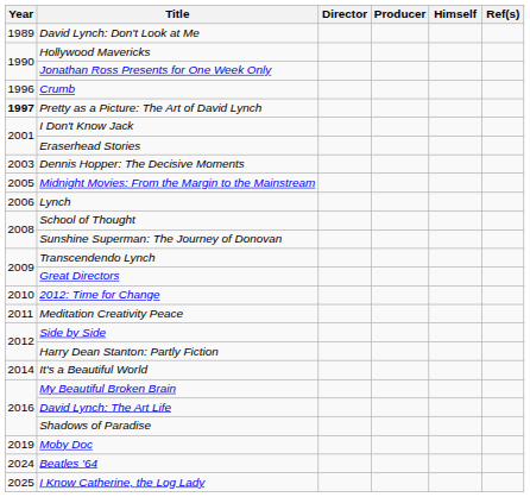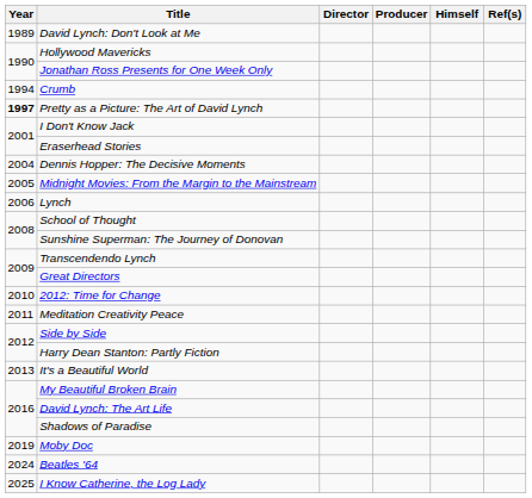Crumb | Year: 1996 -> 1994
Dennis Hopper: The Decisive Moments | Year: 2003 -> 2004
It's a Beautiful World | Year: 2014 -> 2013
